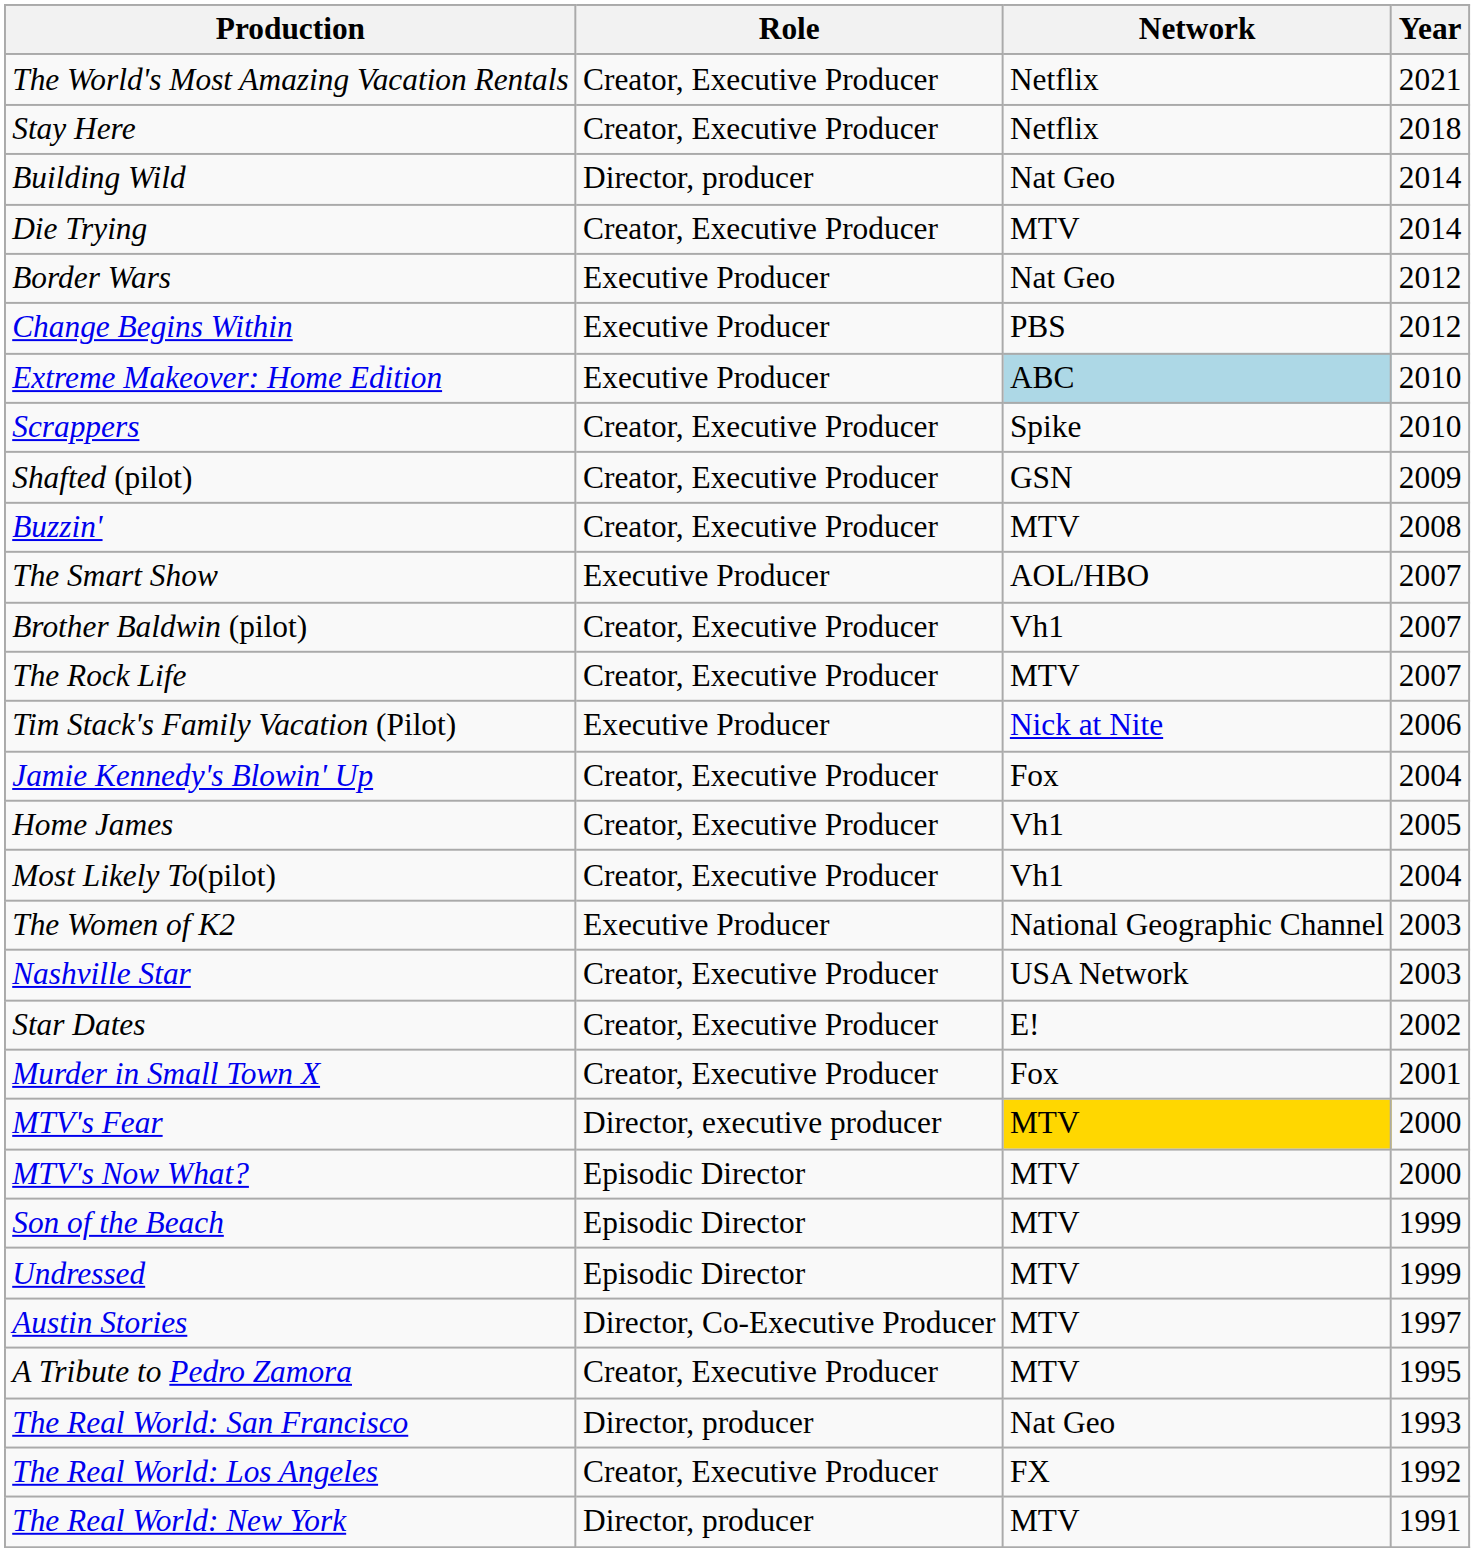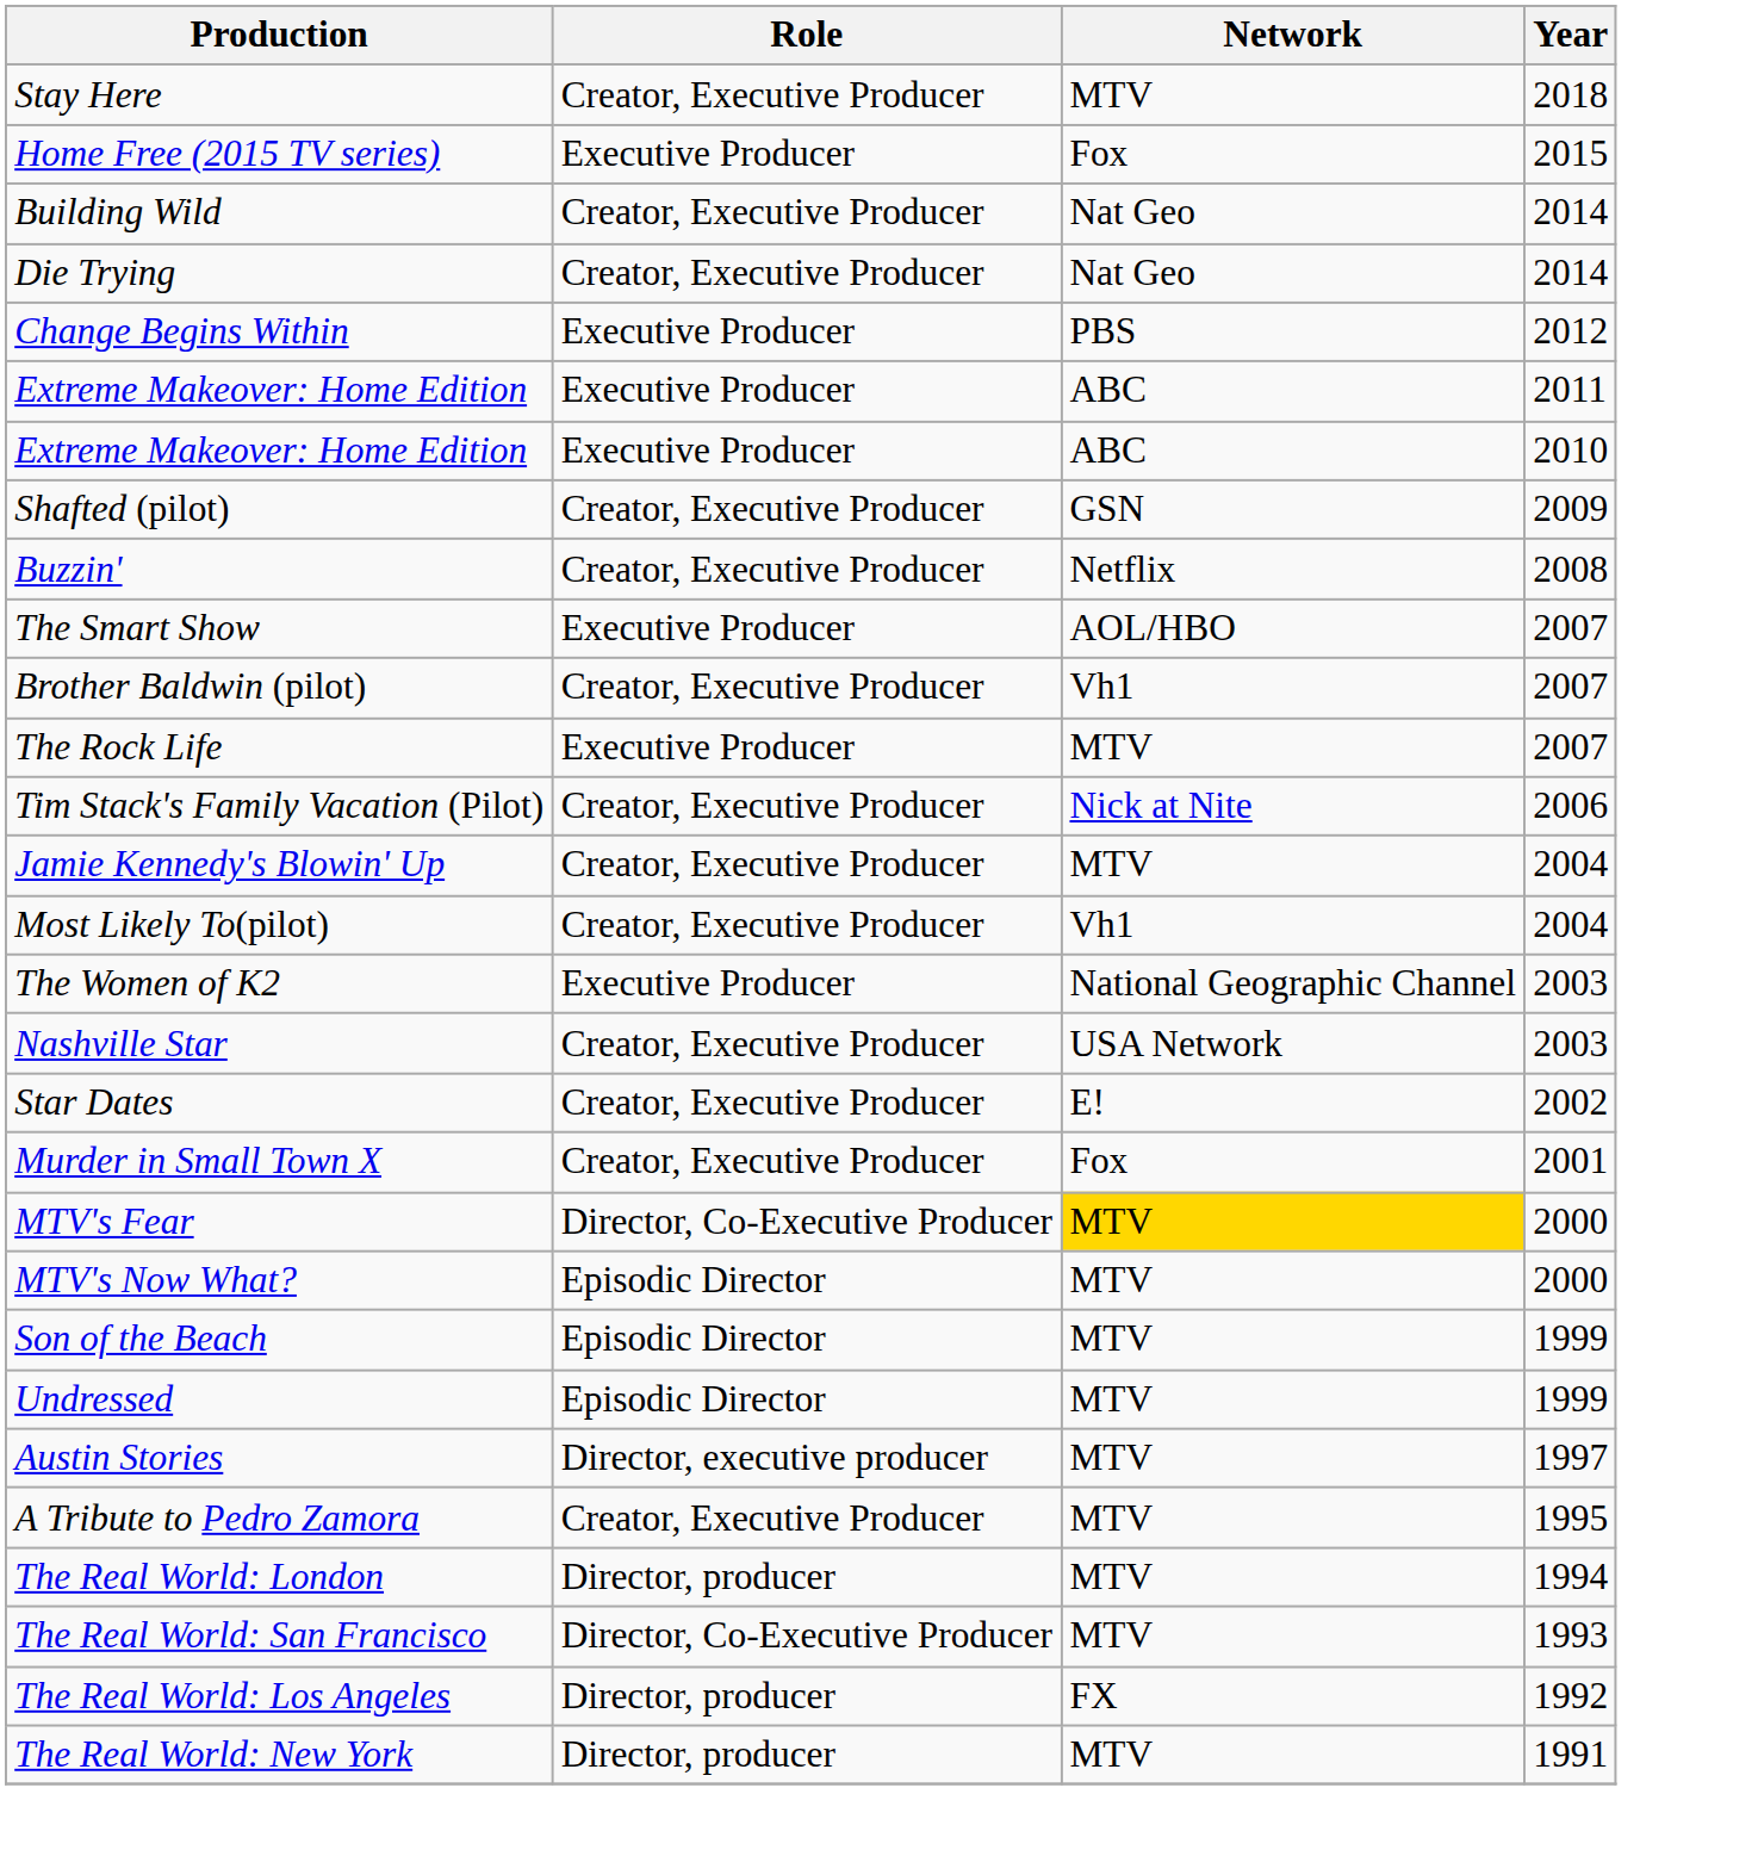- row: The World's Most Amazing Vacation Rentals | Creator, Executive Producer | Netflix | 2021
Stay Here | Network: Netflix -> MTV
+ row: Home Free (2015 TV series) | Executive Producer | Fox | 2015
Building Wild | Role: Director, producer -> Creator, Executive Producer
Die Trying | Network: MTV -> Nat Geo
- row: Border Wars | Executive Producer | Nat Geo | 2012
+ row: Extreme Makeover: Home Edition | Executive Producer | ABC | 2011
Extreme Makeover: Home Edition / 2010 | Network: lightblue background -> no background
- row: Scrappers | Creator, Executive Producer | Spike | 2010
Buzzin' | Network: MTV -> Netflix
The Rock Life | Role: Creator, Executive Producer -> Executive Producer
Tim Stack's Family Vacation (Pilot) | Role: Executive Producer -> Creator, Executive Producer
Jamie Kennedy's Blowin' Up | Network: Fox -> MTV
- row: Home James | Creator, Executive Producer | Vh1 | 2005
MTV's Fear | Role: Director, executive producer -> Director, Co-Executive Producer
Austin Stories | Role: Director, Co-Executive Producer -> Director, executive producer
+ row: The Real World: London | Director, producer | MTV | 1994
The Real World: San Francisco | Role: Director, producer -> Director, Co-Executive Producer
The Real World: San Francisco | Network: Nat Geo -> MTV
The Real World: Los Angeles | Role: Creator, Executive Producer -> Director, producer
